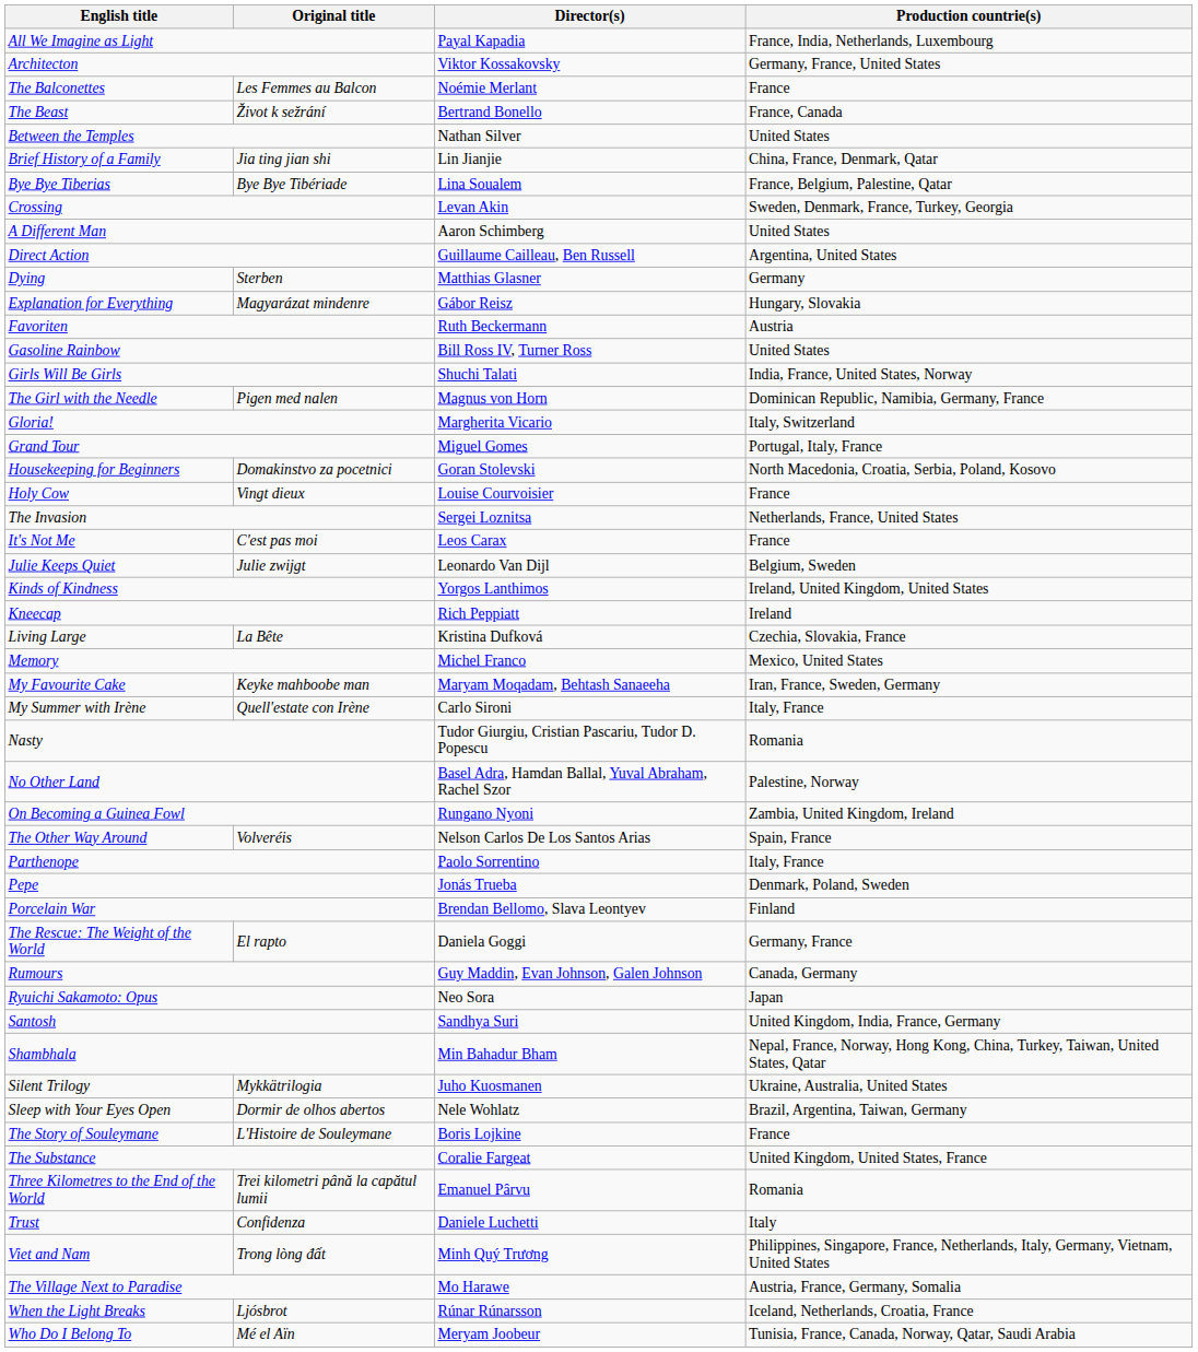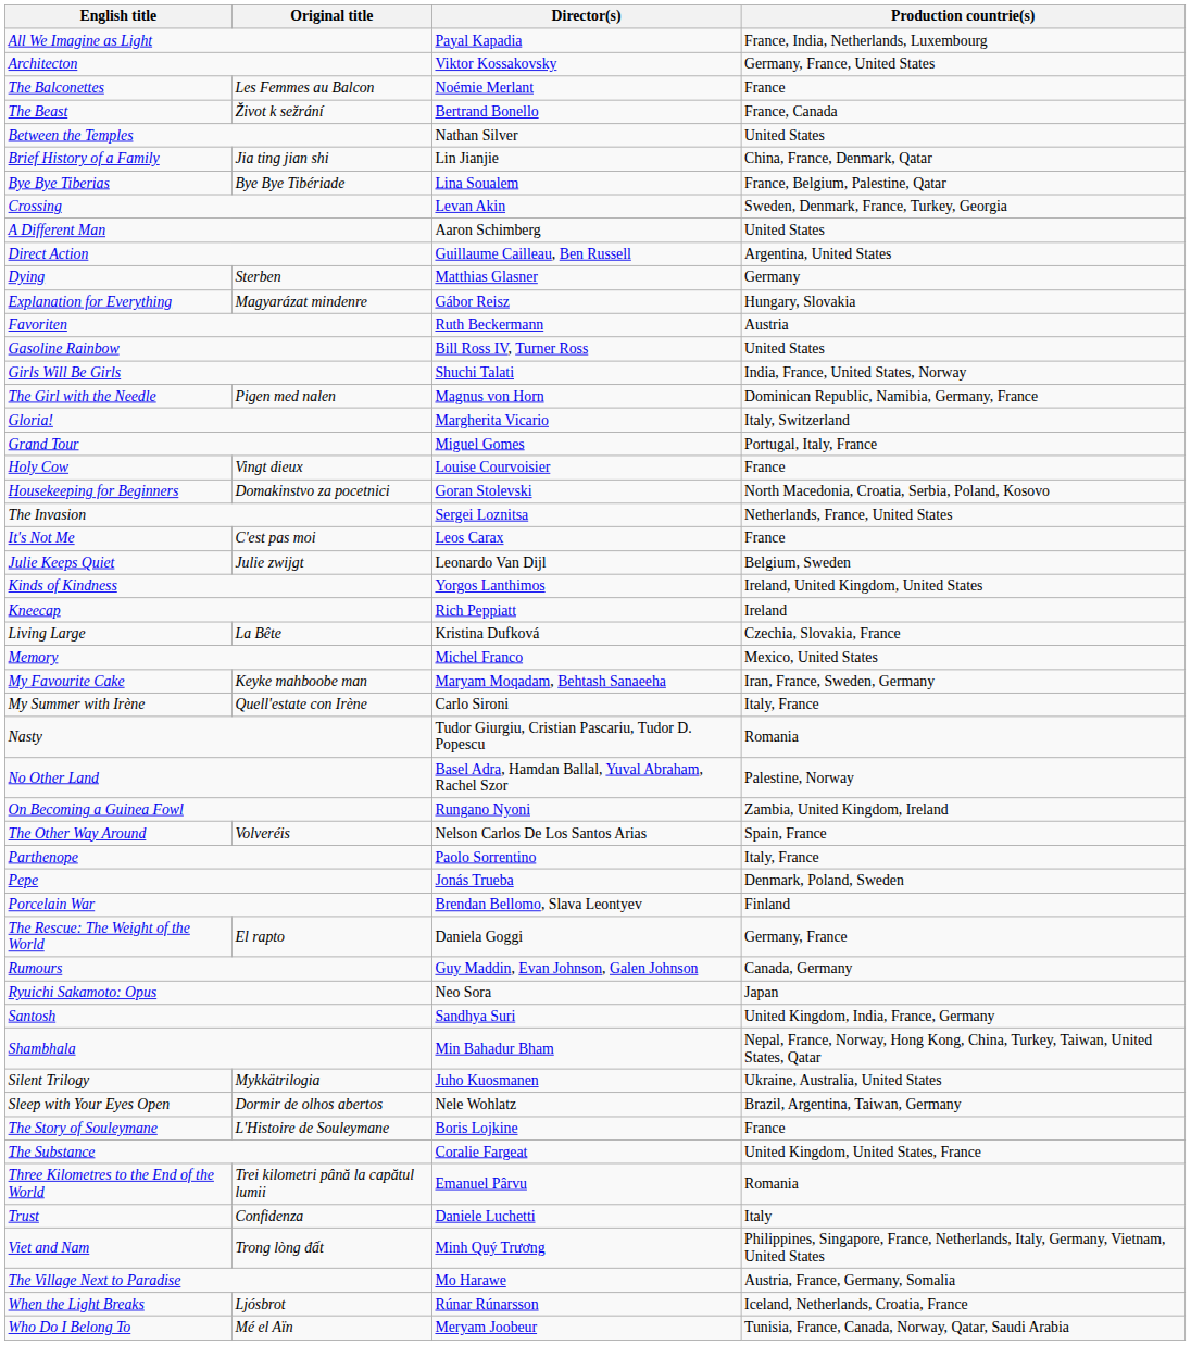rows swapped: Holy Cow <-> Housekeeping for Beginners
